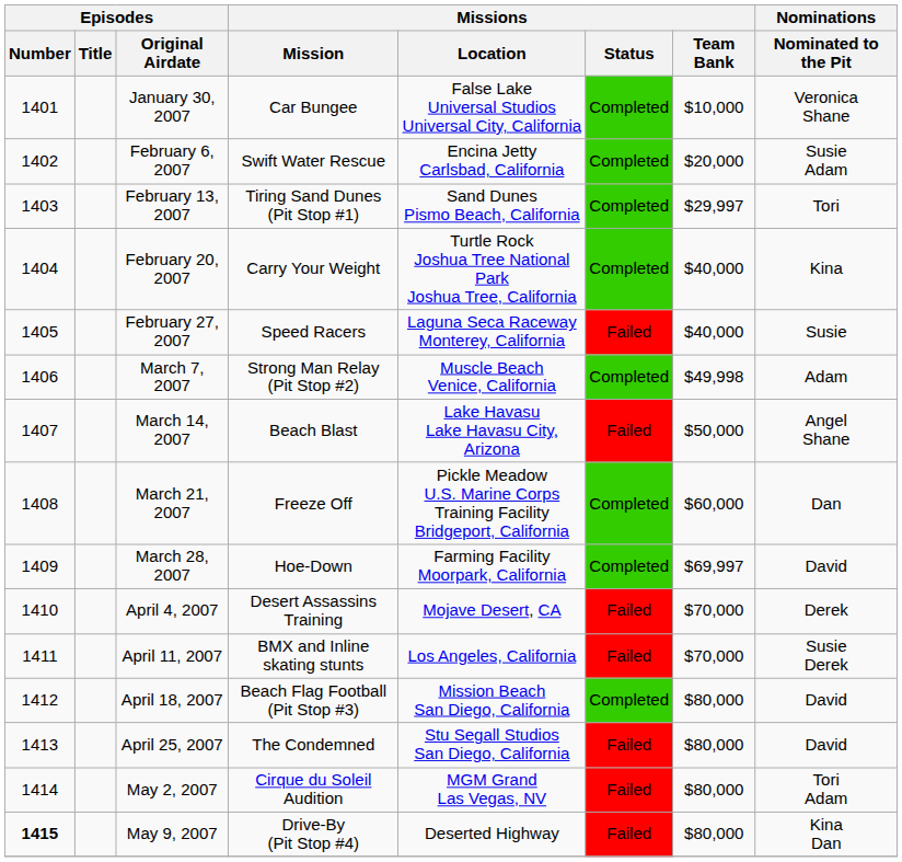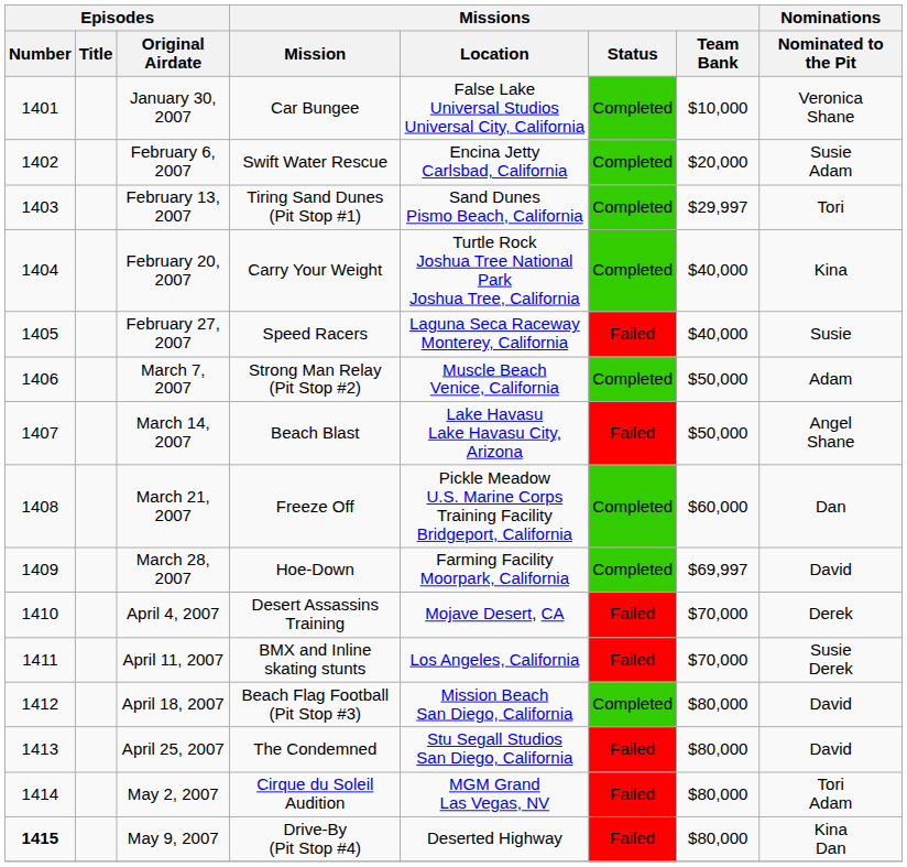March 7, 2007 | Missions / Team Bank: $49,998 -> $50,000
